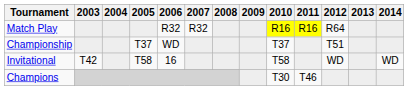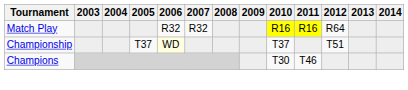Championship | 2006: no background -> lightyellow background
- row: Invitational | T42 | T58 | 16 | T58 | WD | WD
